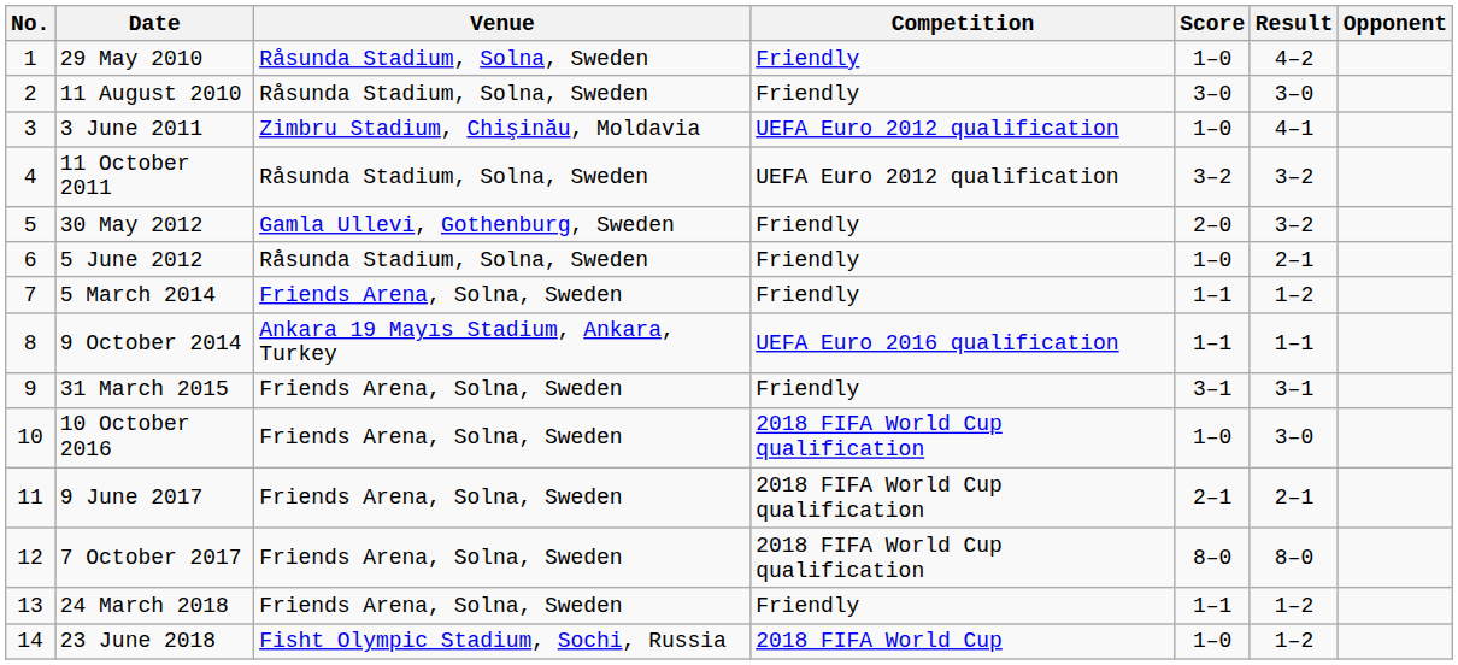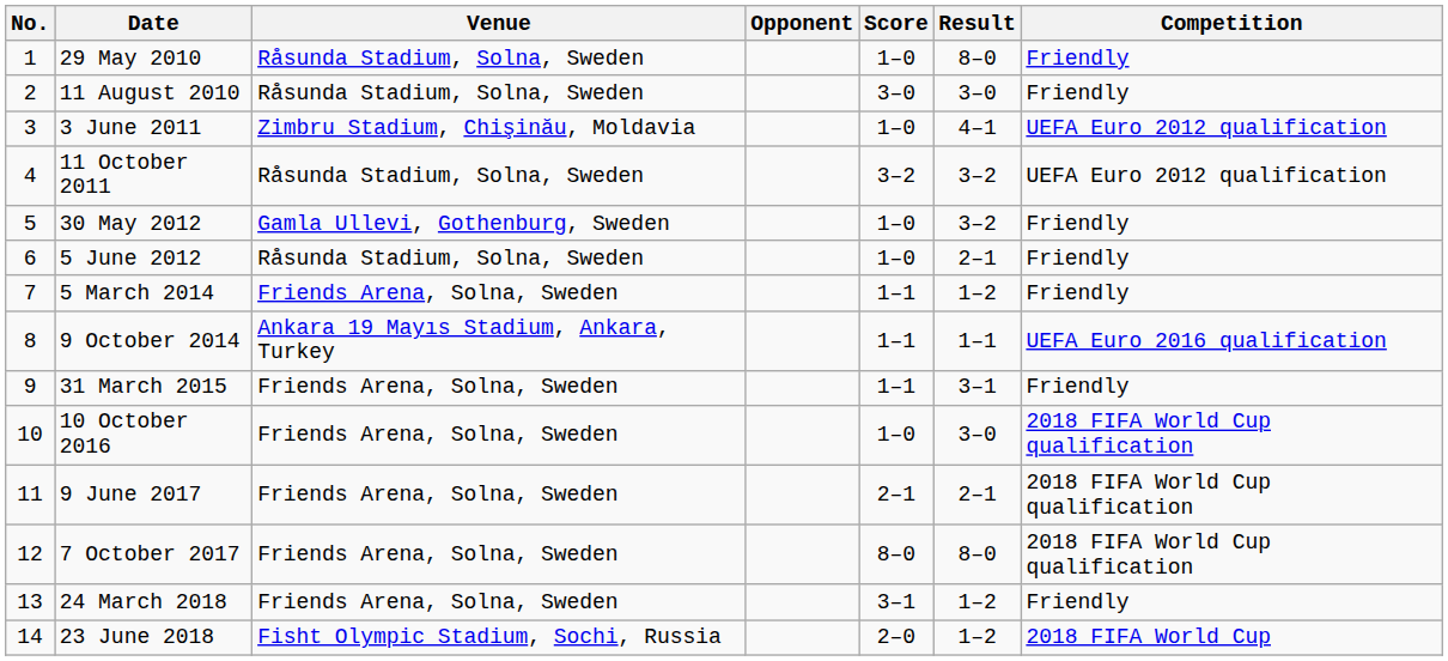columns swapped: Opponent <-> Competition
29 May 2010 | Result: 4–2 -> 8–0
30 May 2012 | Score: 2–0 -> 1–0
31 March 2015 | Score: 3–1 -> 1–1
24 March 2018 | Score: 1–1 -> 3–1
23 June 2018 | Score: 1–0 -> 2–0
